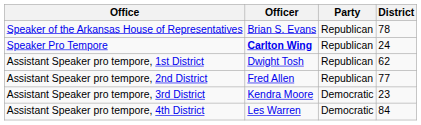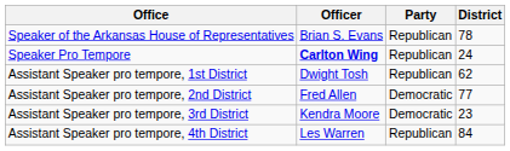Assistant Speaker pro tempore, 2nd District | Party: Republican -> Democratic
Assistant Speaker pro tempore, 4th District | Party: Democratic -> Republican
